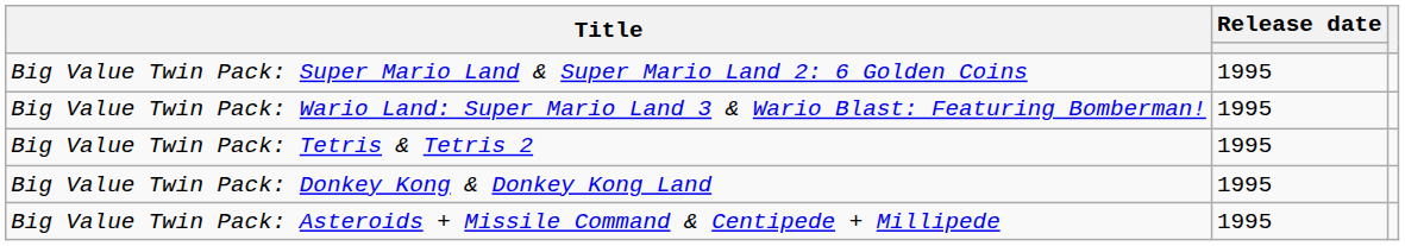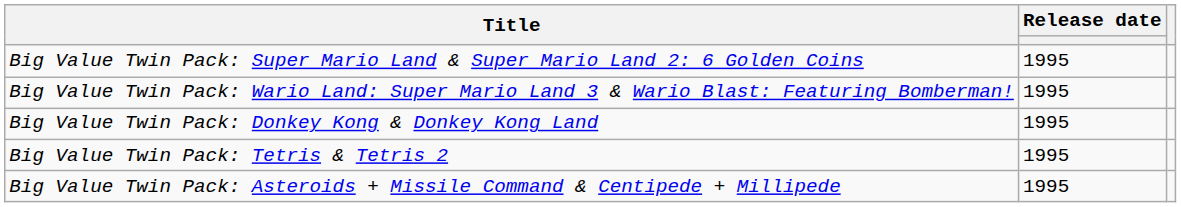rows swapped: Big Value Twin Pack: Donkey Kong & Donkey Kong Land <-> Big Value Twin Pack: Tetris & Tetris 2
